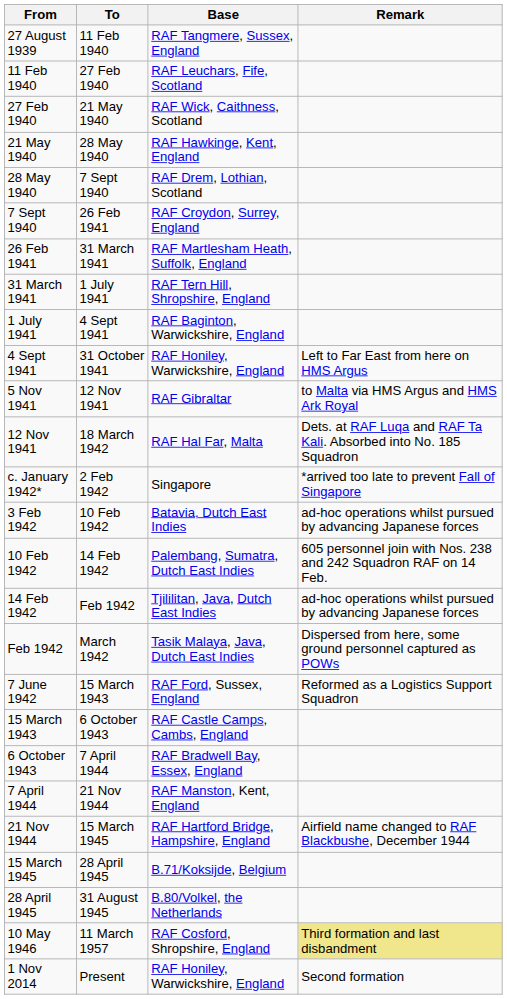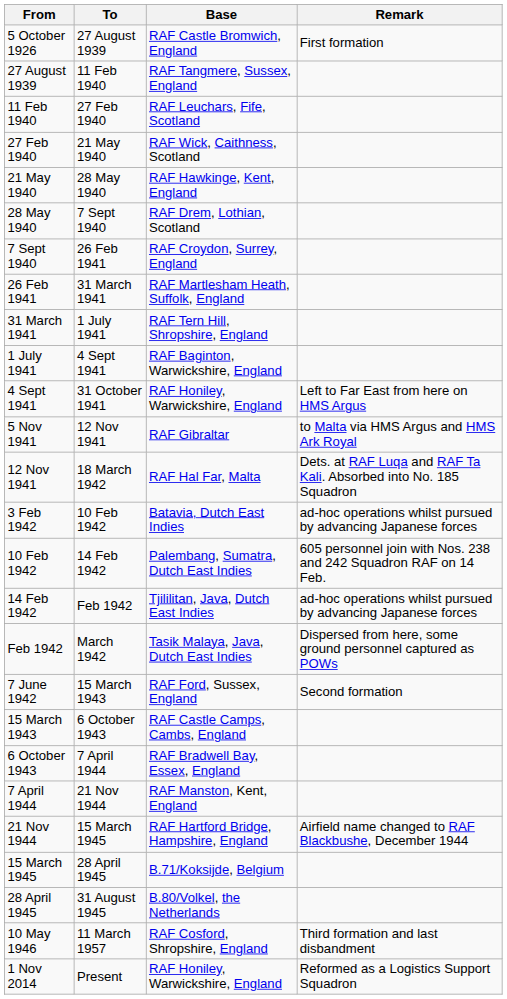+ row: 5 October 1926 | 27 August 1939 | RAF Castle Bromwich, England | First formation
- row: c. January 1942* | 2 Feb 1942 | Singapore | *arrived too late to prevent Fall of Singapore
7 June 1942 | Remark: Reformed as a Logistics Support Squadron -> Second formation
10 May 1946 | Remark: khaki background -> no background
1 Nov 2014 | Remark: Second formation -> Reformed as a Logistics Support Squadron
